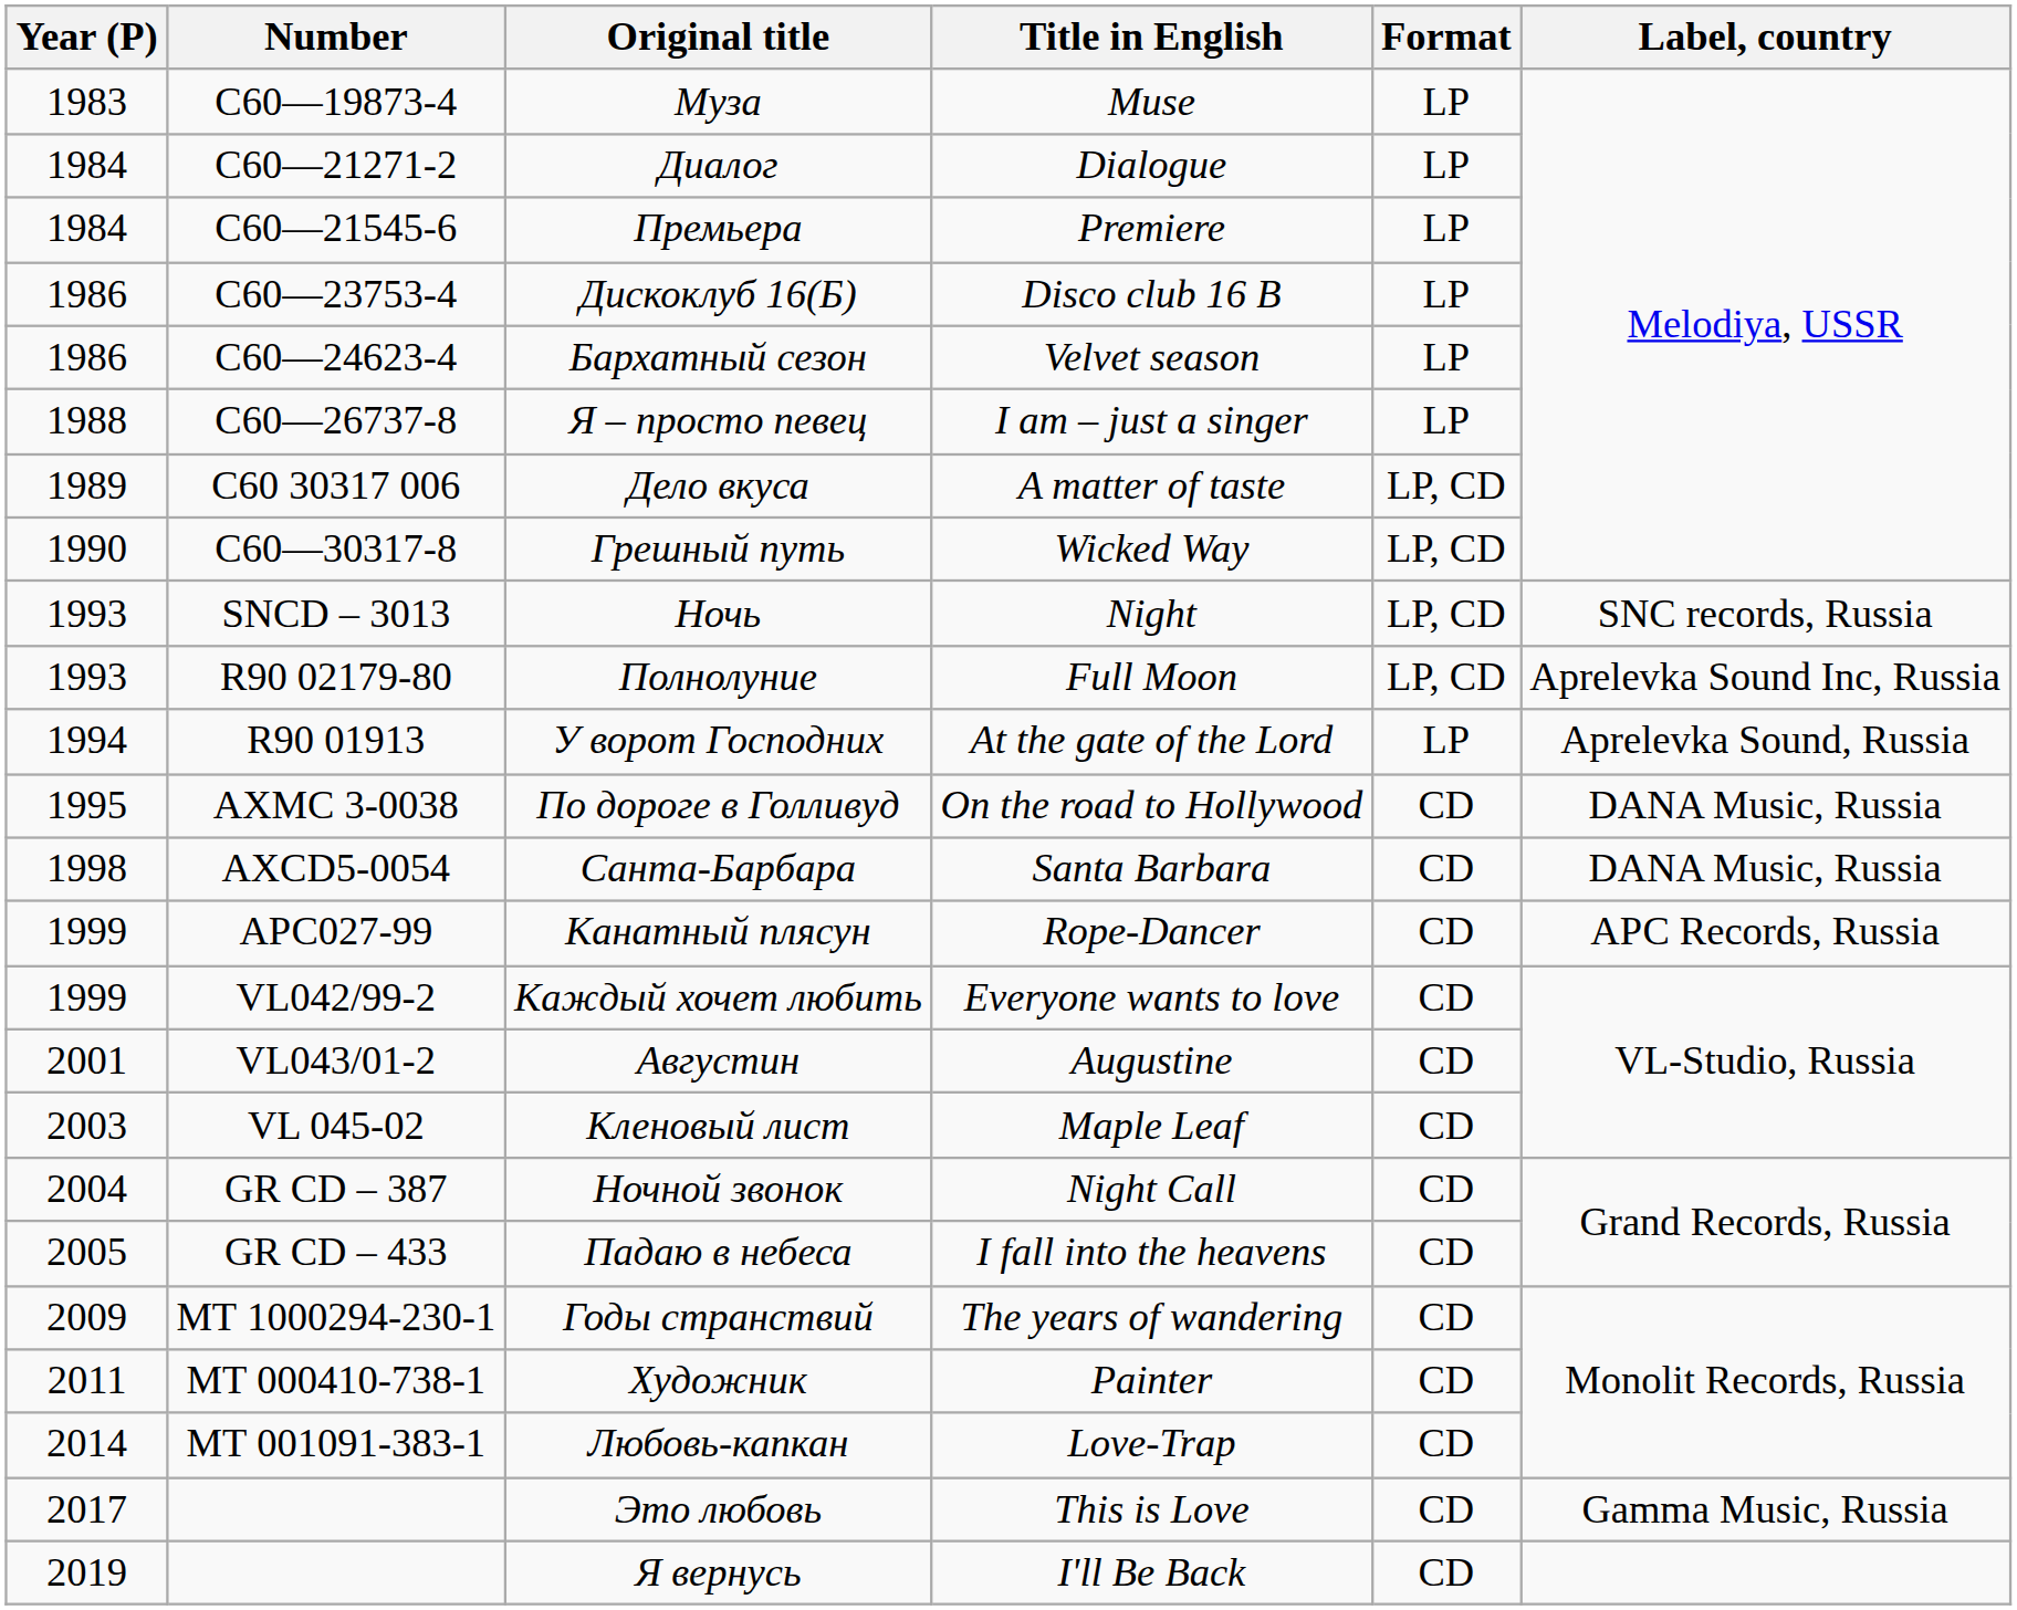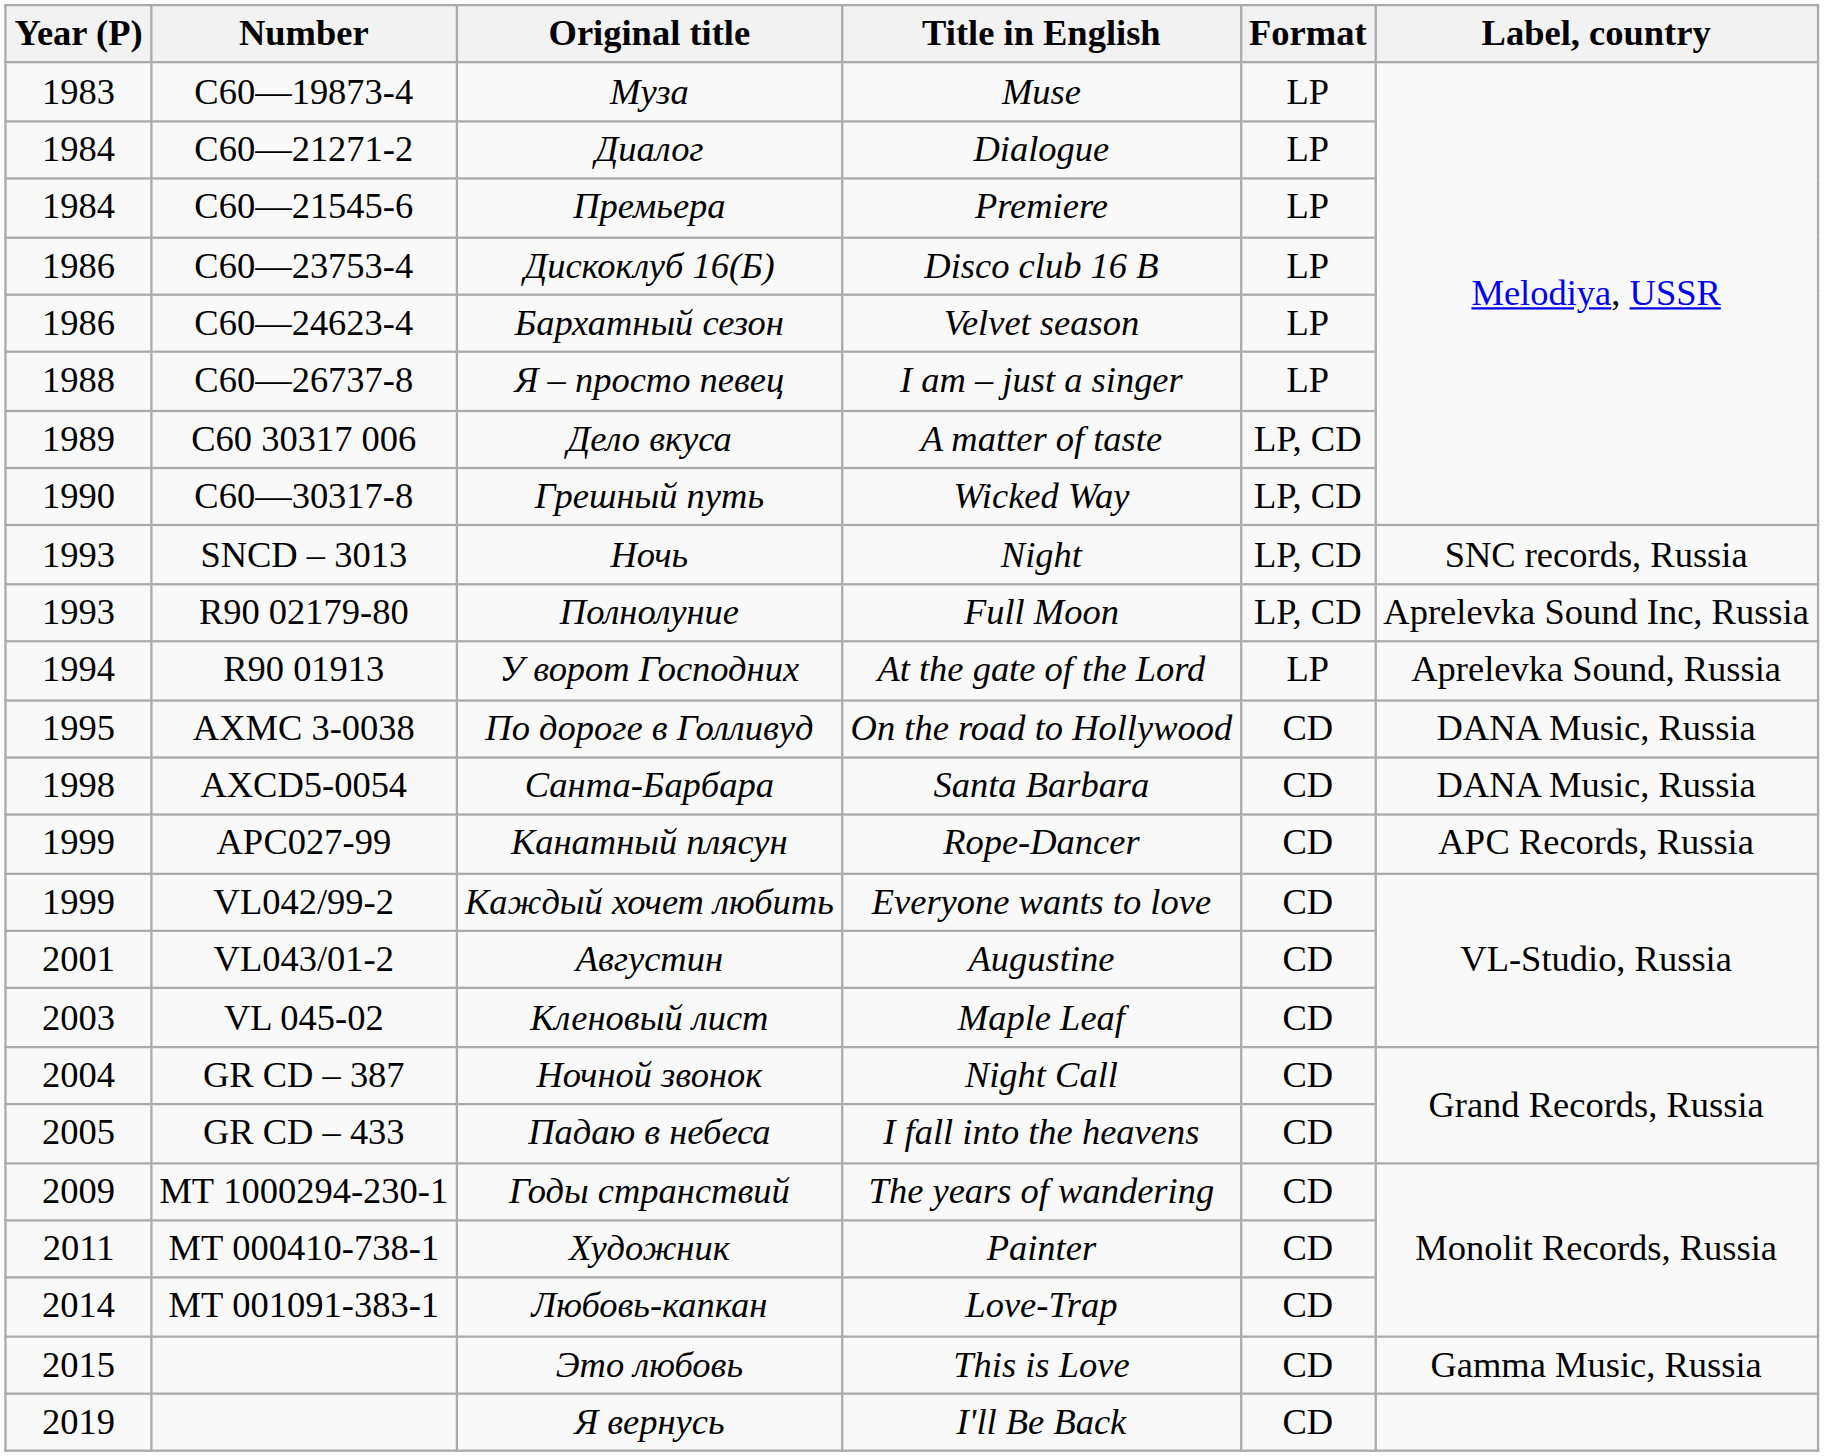Это любовь | Year (P): 2017 -> 2015
